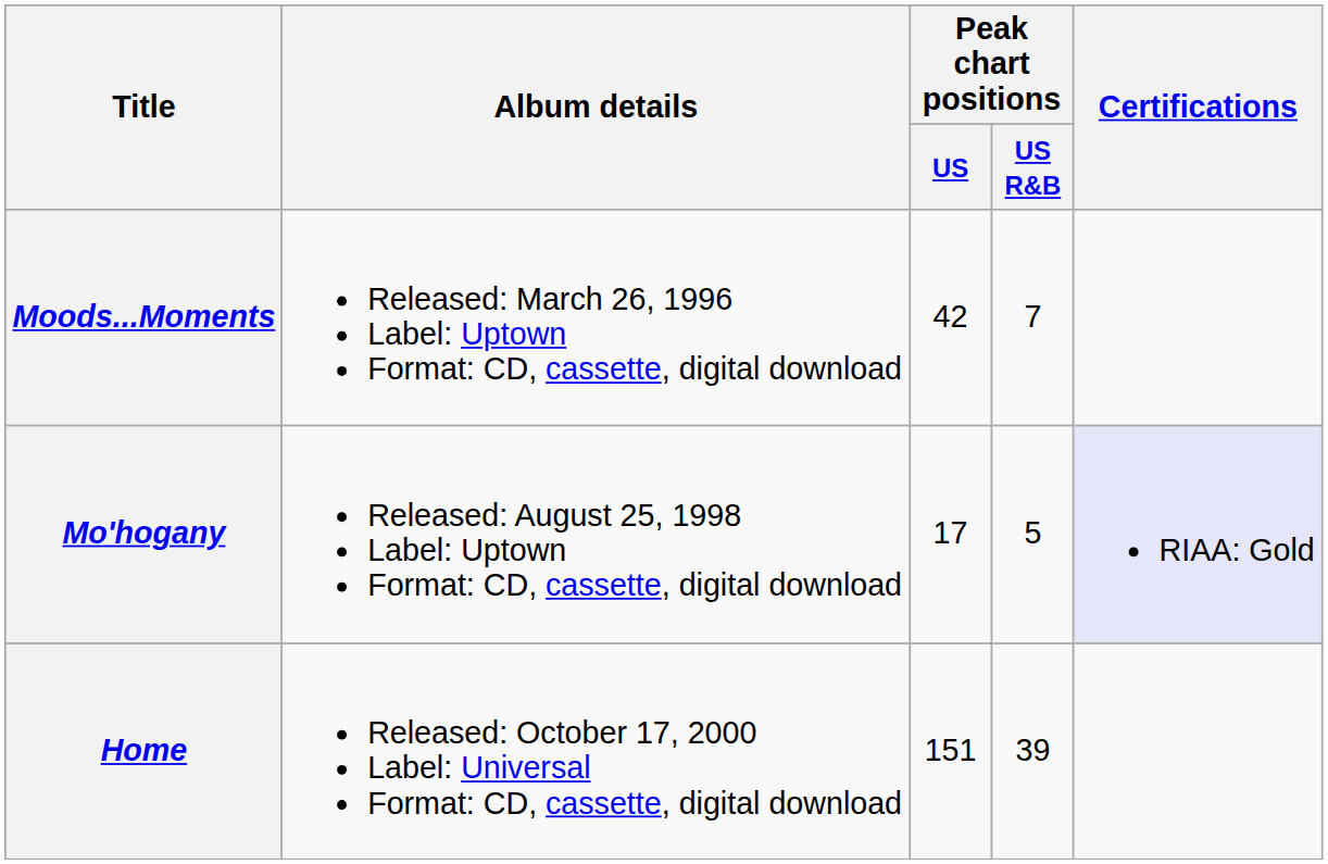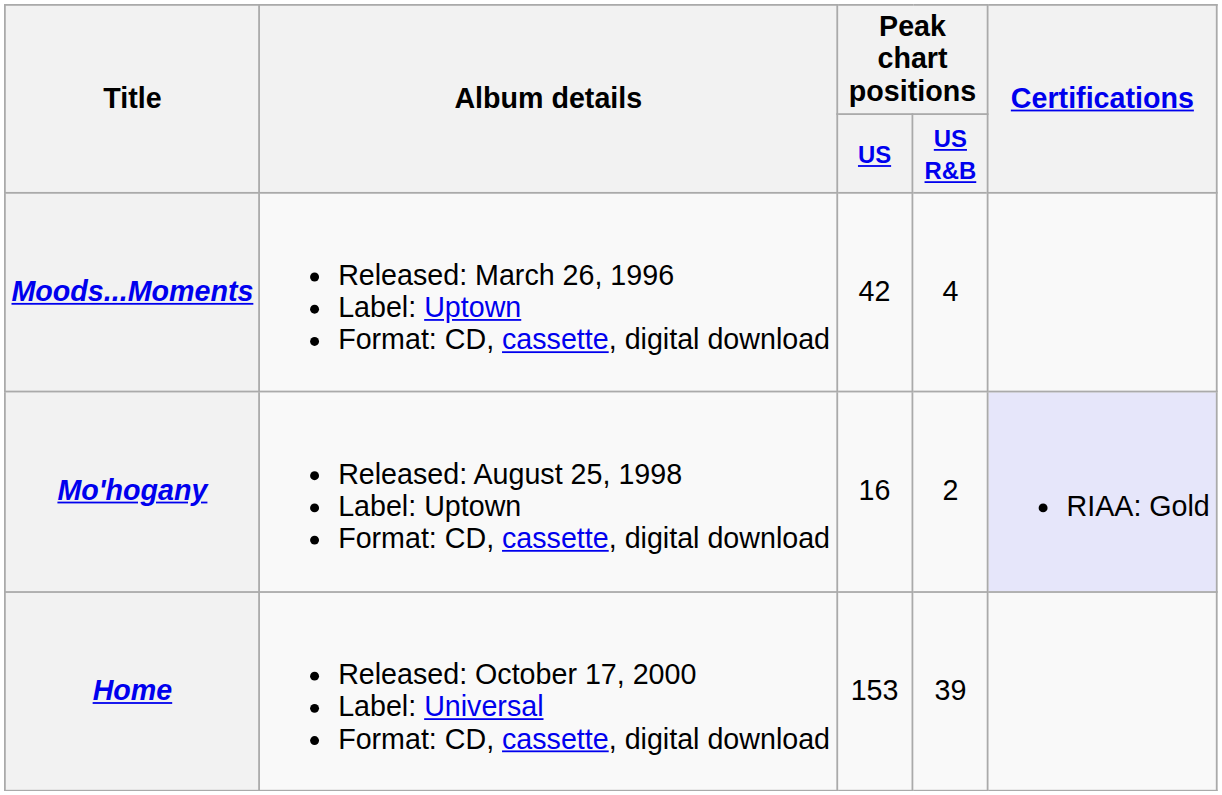Moods...Moments | Peak chart positions / US R&B: 7 -> 4
Mo'hogany | Peak chart positions / US: 17 -> 16
Mo'hogany | Peak chart positions / US R&B: 5 -> 2
Home | Peak chart positions / US: 151 -> 153
